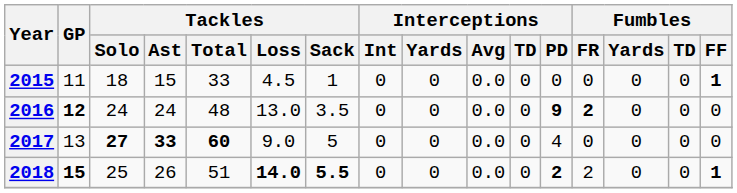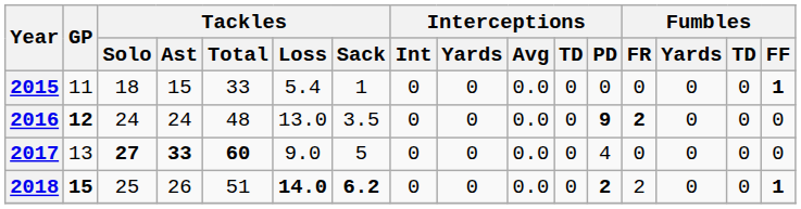2015 | Tackles / Loss: 4.5 -> 5.4
2018 | Tackles / Sack: 5.5 -> 6.2
